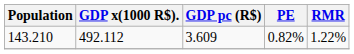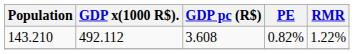143.210 | GDP pc (R$): 3.609 -> 3.608
